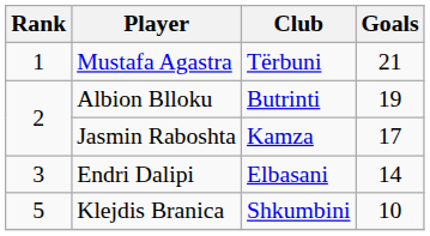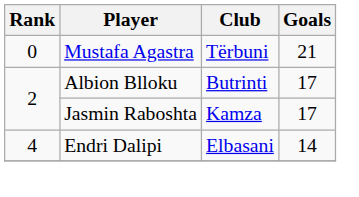Mustafa Agastra | Rank: 1 -> 0
Albion Blloku | Goals: 19 -> 17
Endri Dalipi | Rank: 3 -> 4
- row: 5 | Klejdis Branica | Shkumbini | 10
